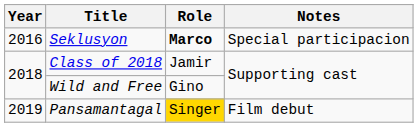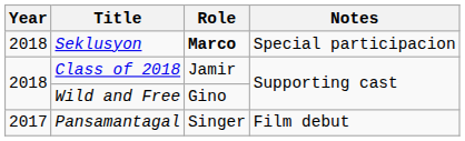Seklusyon | Year: 2016 -> 2018
Pansamantagal | Year: 2019 -> 2017
Pansamantagal | Role: gold background -> no background
